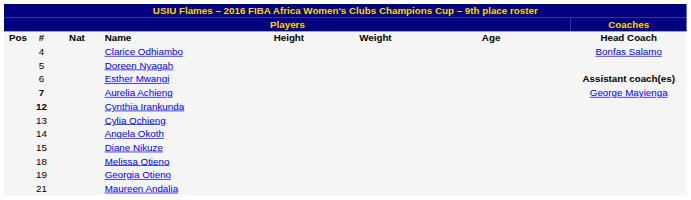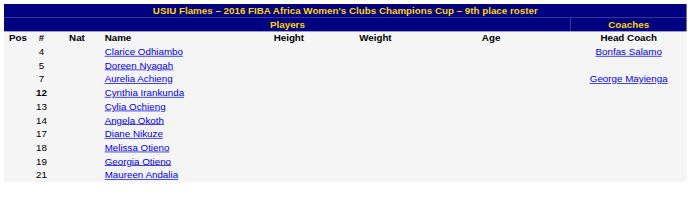- row: 6 | Esther Mwangi | Assistant coach(es)
Aurelia Achieng | column 2: bold -> normal
Diane Nikuze | column 2: 15 -> 17
